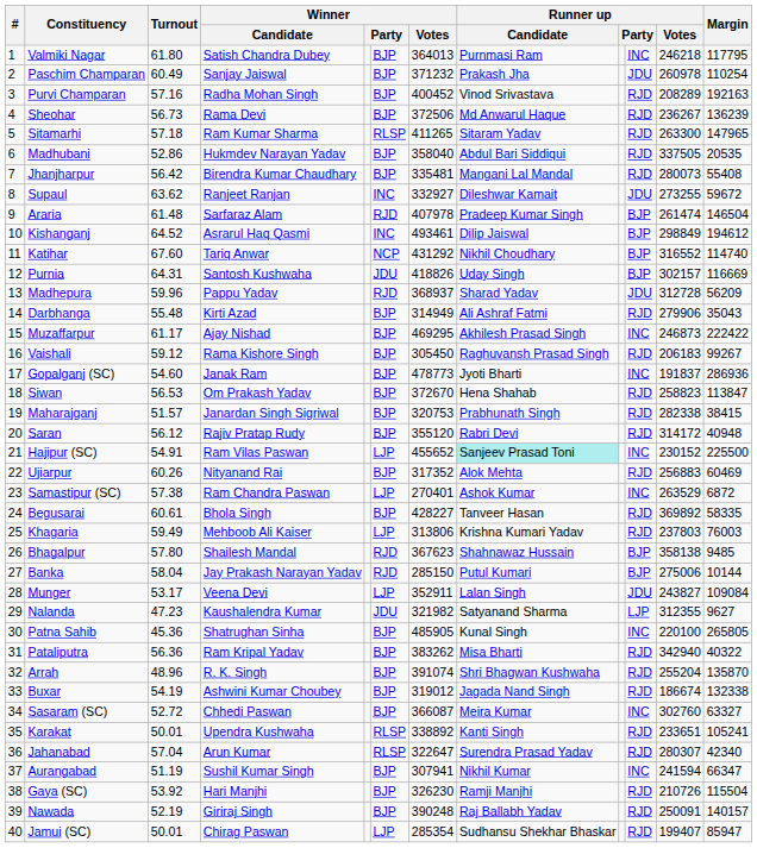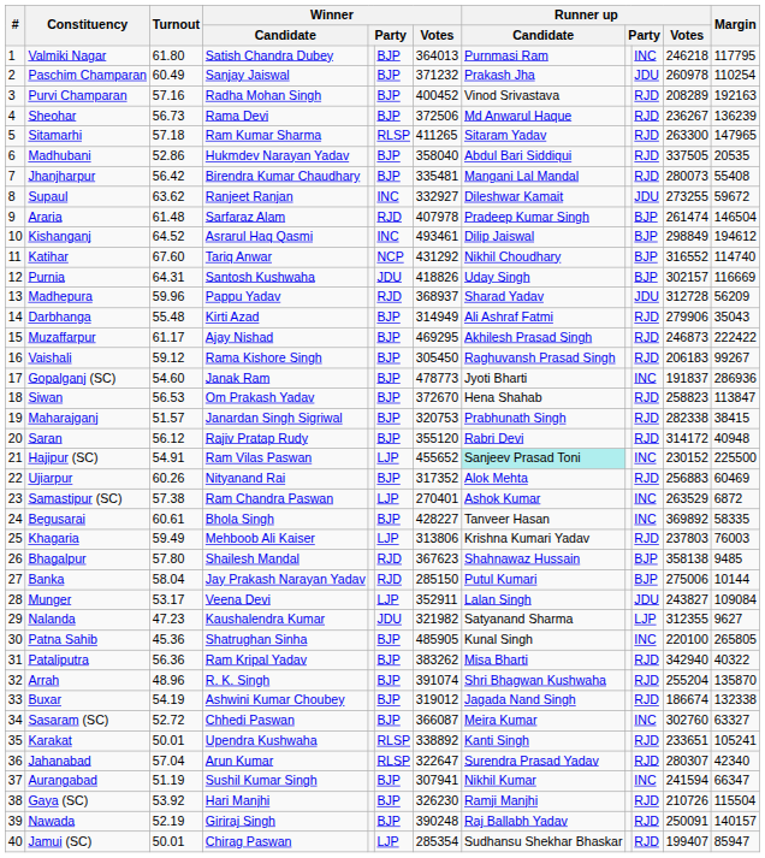Muzaffarpur | column 10: INC -> RJD
Begusarai | column 10: RJD -> INC
